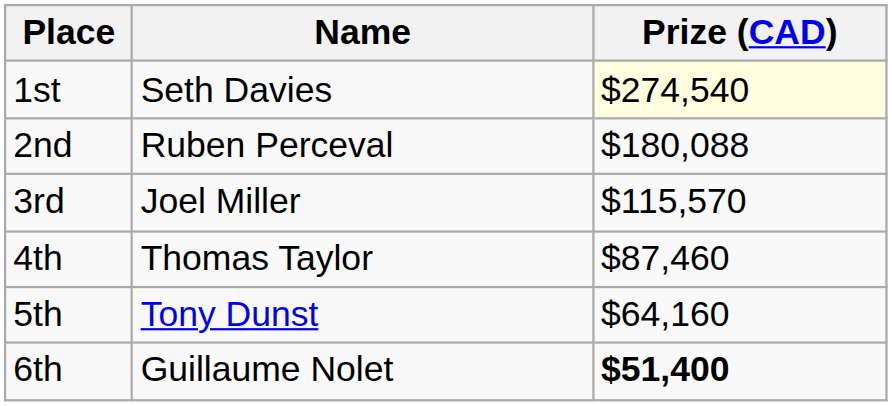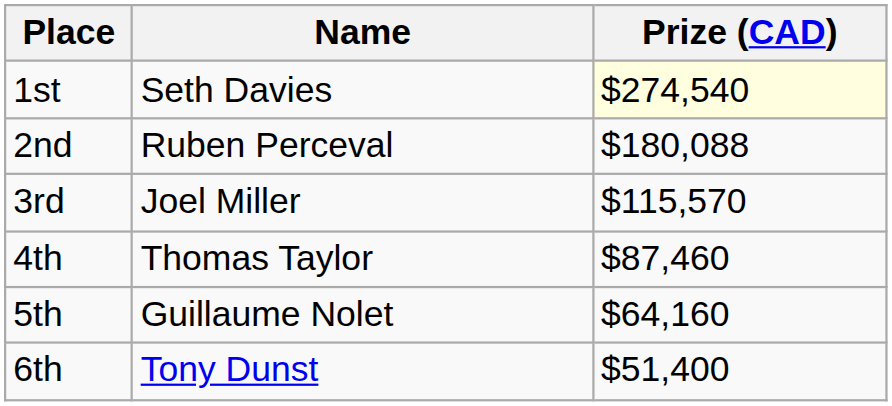5th | Name: Tony Dunst -> Guillaume Nolet
6th | Name: Guillaume Nolet -> Tony Dunst
6th | Prize (CAD): bold -> normal
